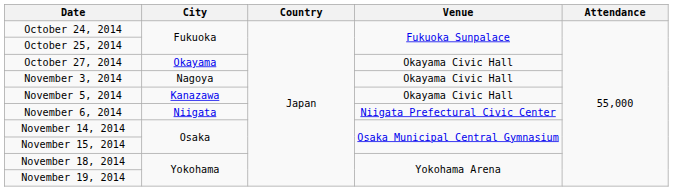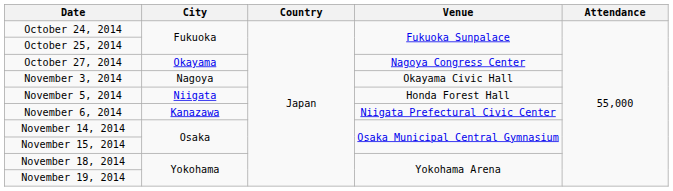October 27, 2014 | Venue: Okayama Civic Hall -> Nagoya Congress Center
November 5, 2014 | City: Kanazawa -> Niigata
November 5, 2014 | Venue: Okayama Civic Hall -> Honda Forest Hall
November 6, 2014 | City: Niigata -> Kanazawa
